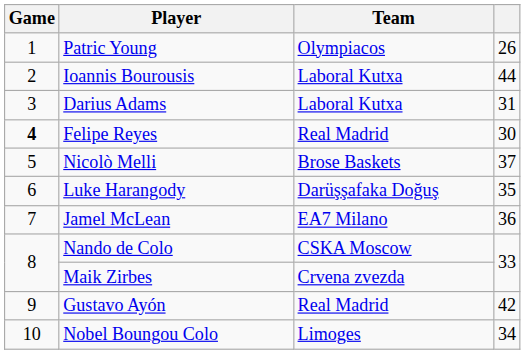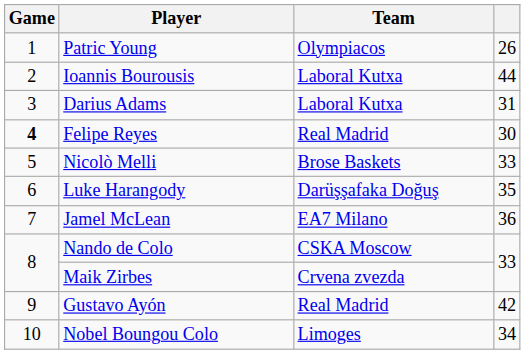Nicolò Melli | column 4: 37 -> 33
